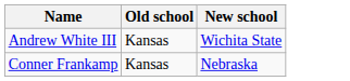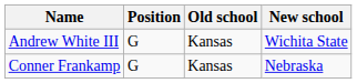+ column: Position | G | G
